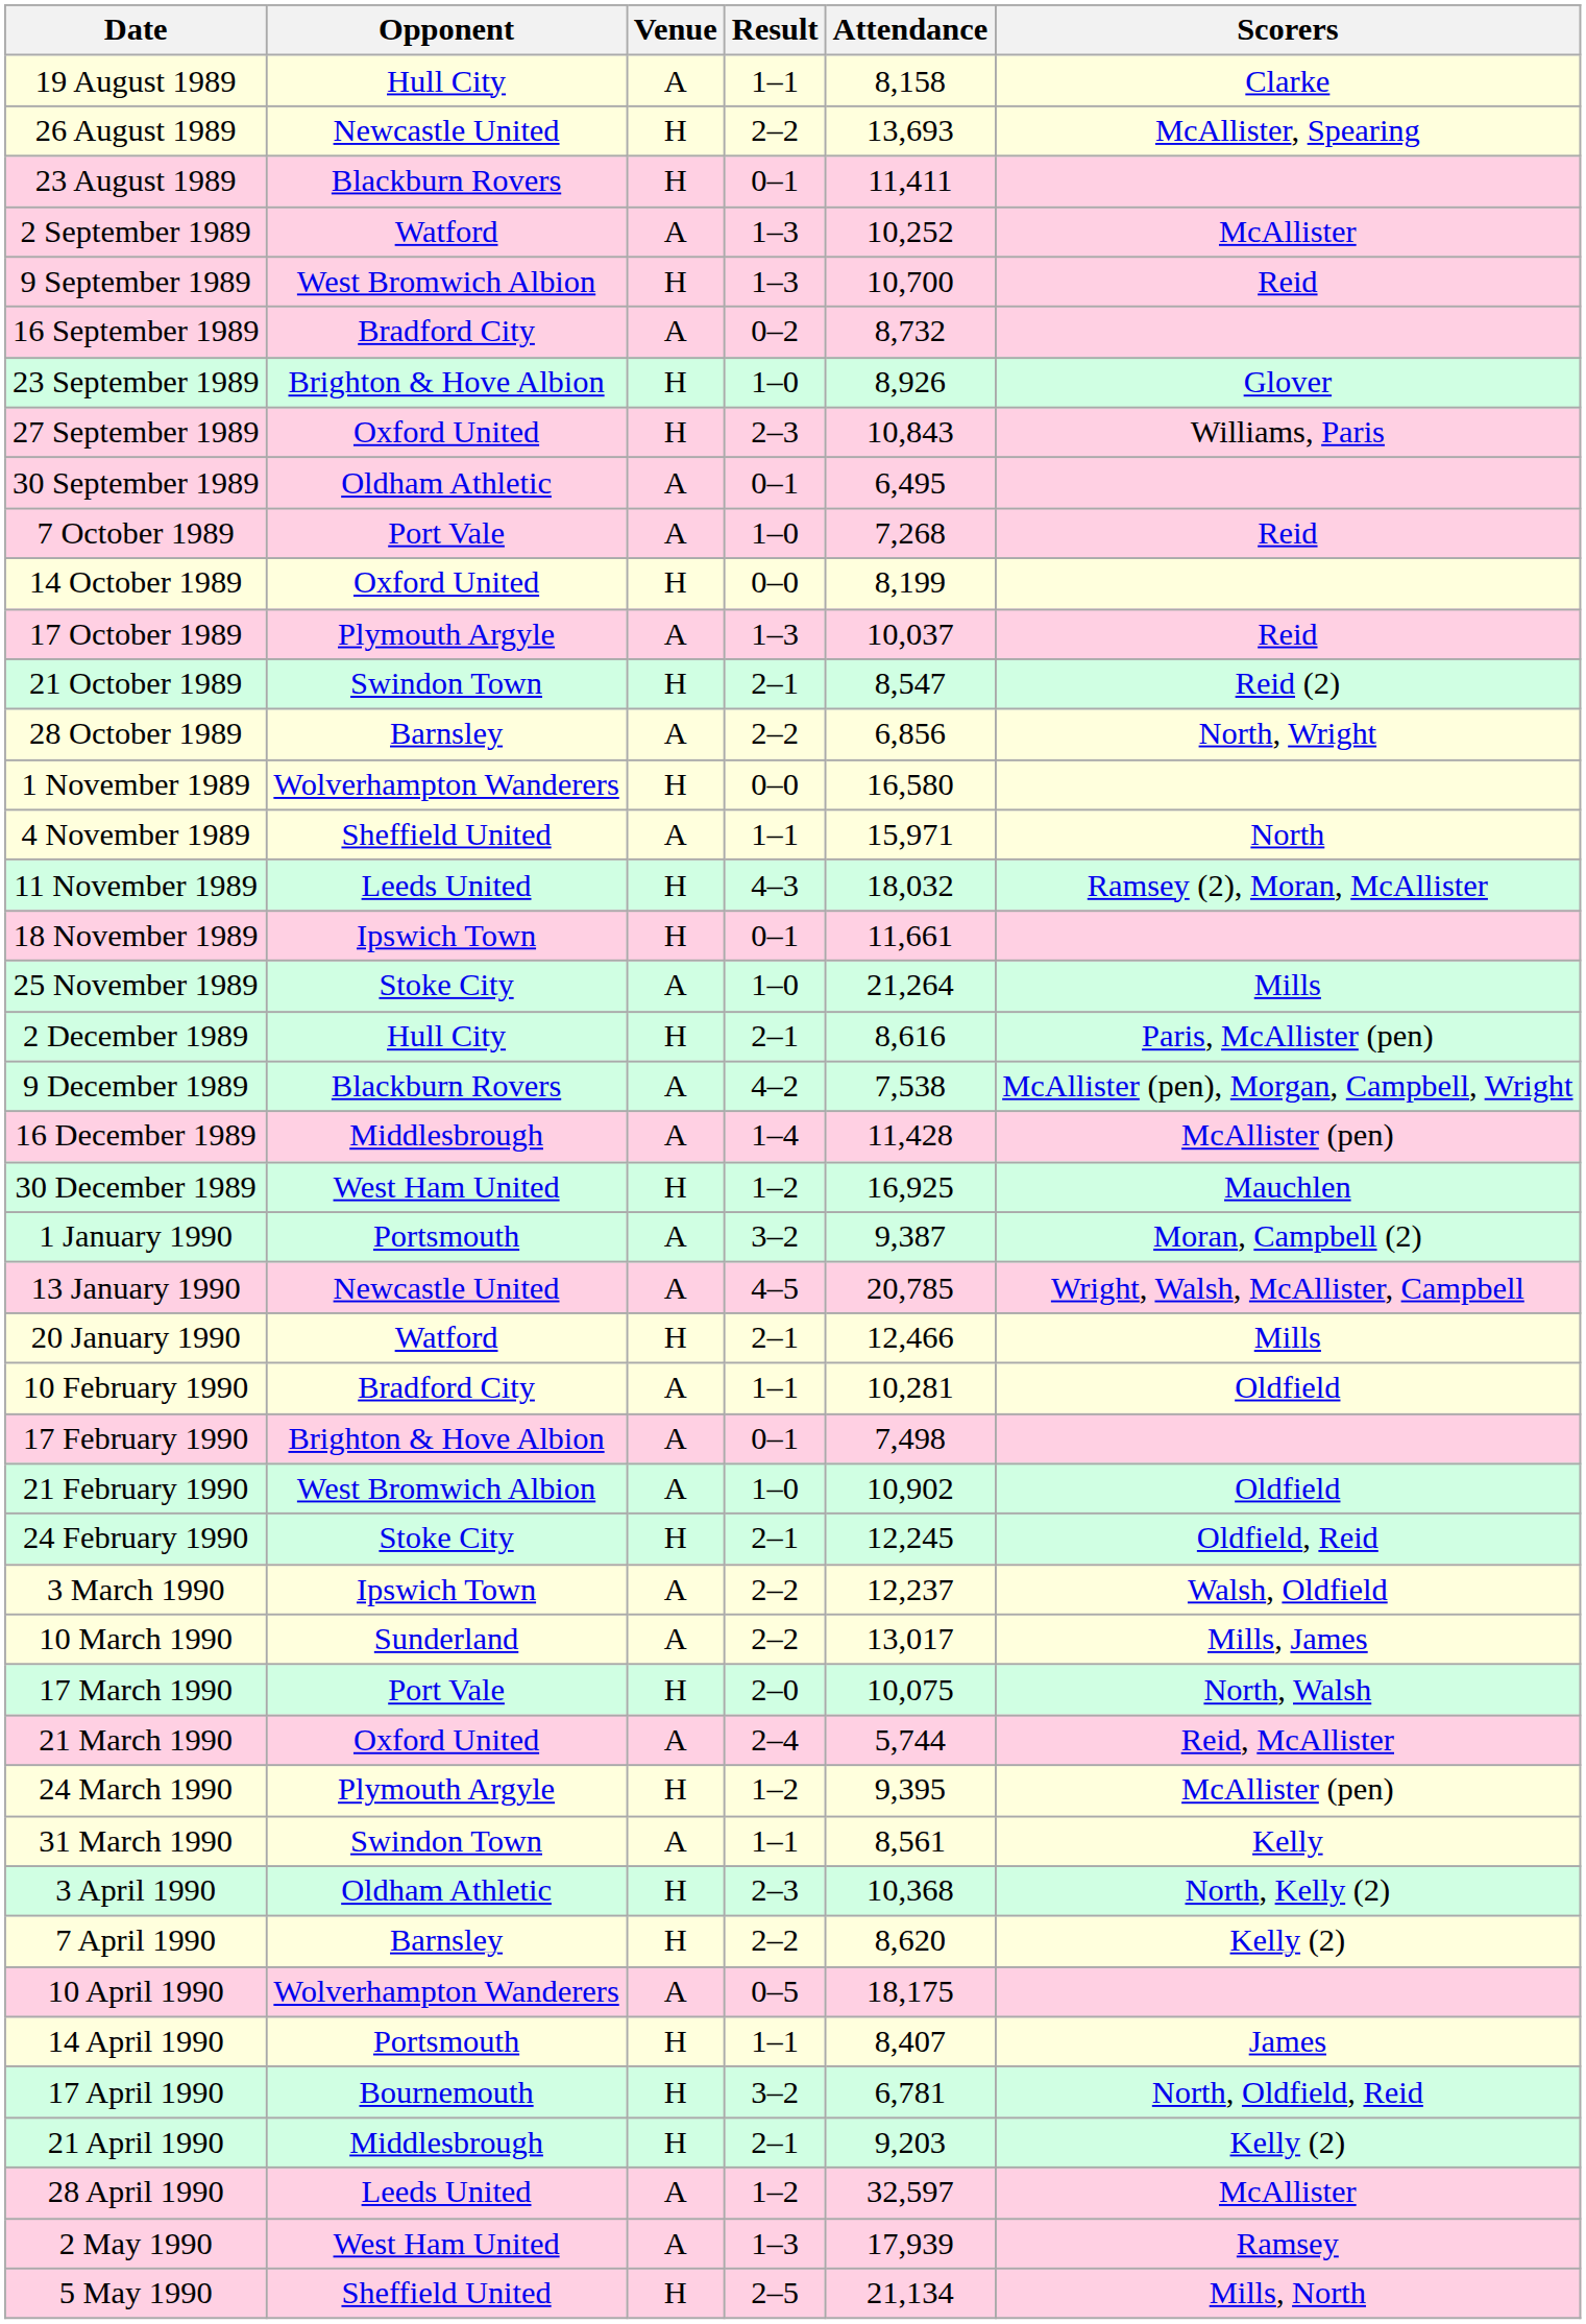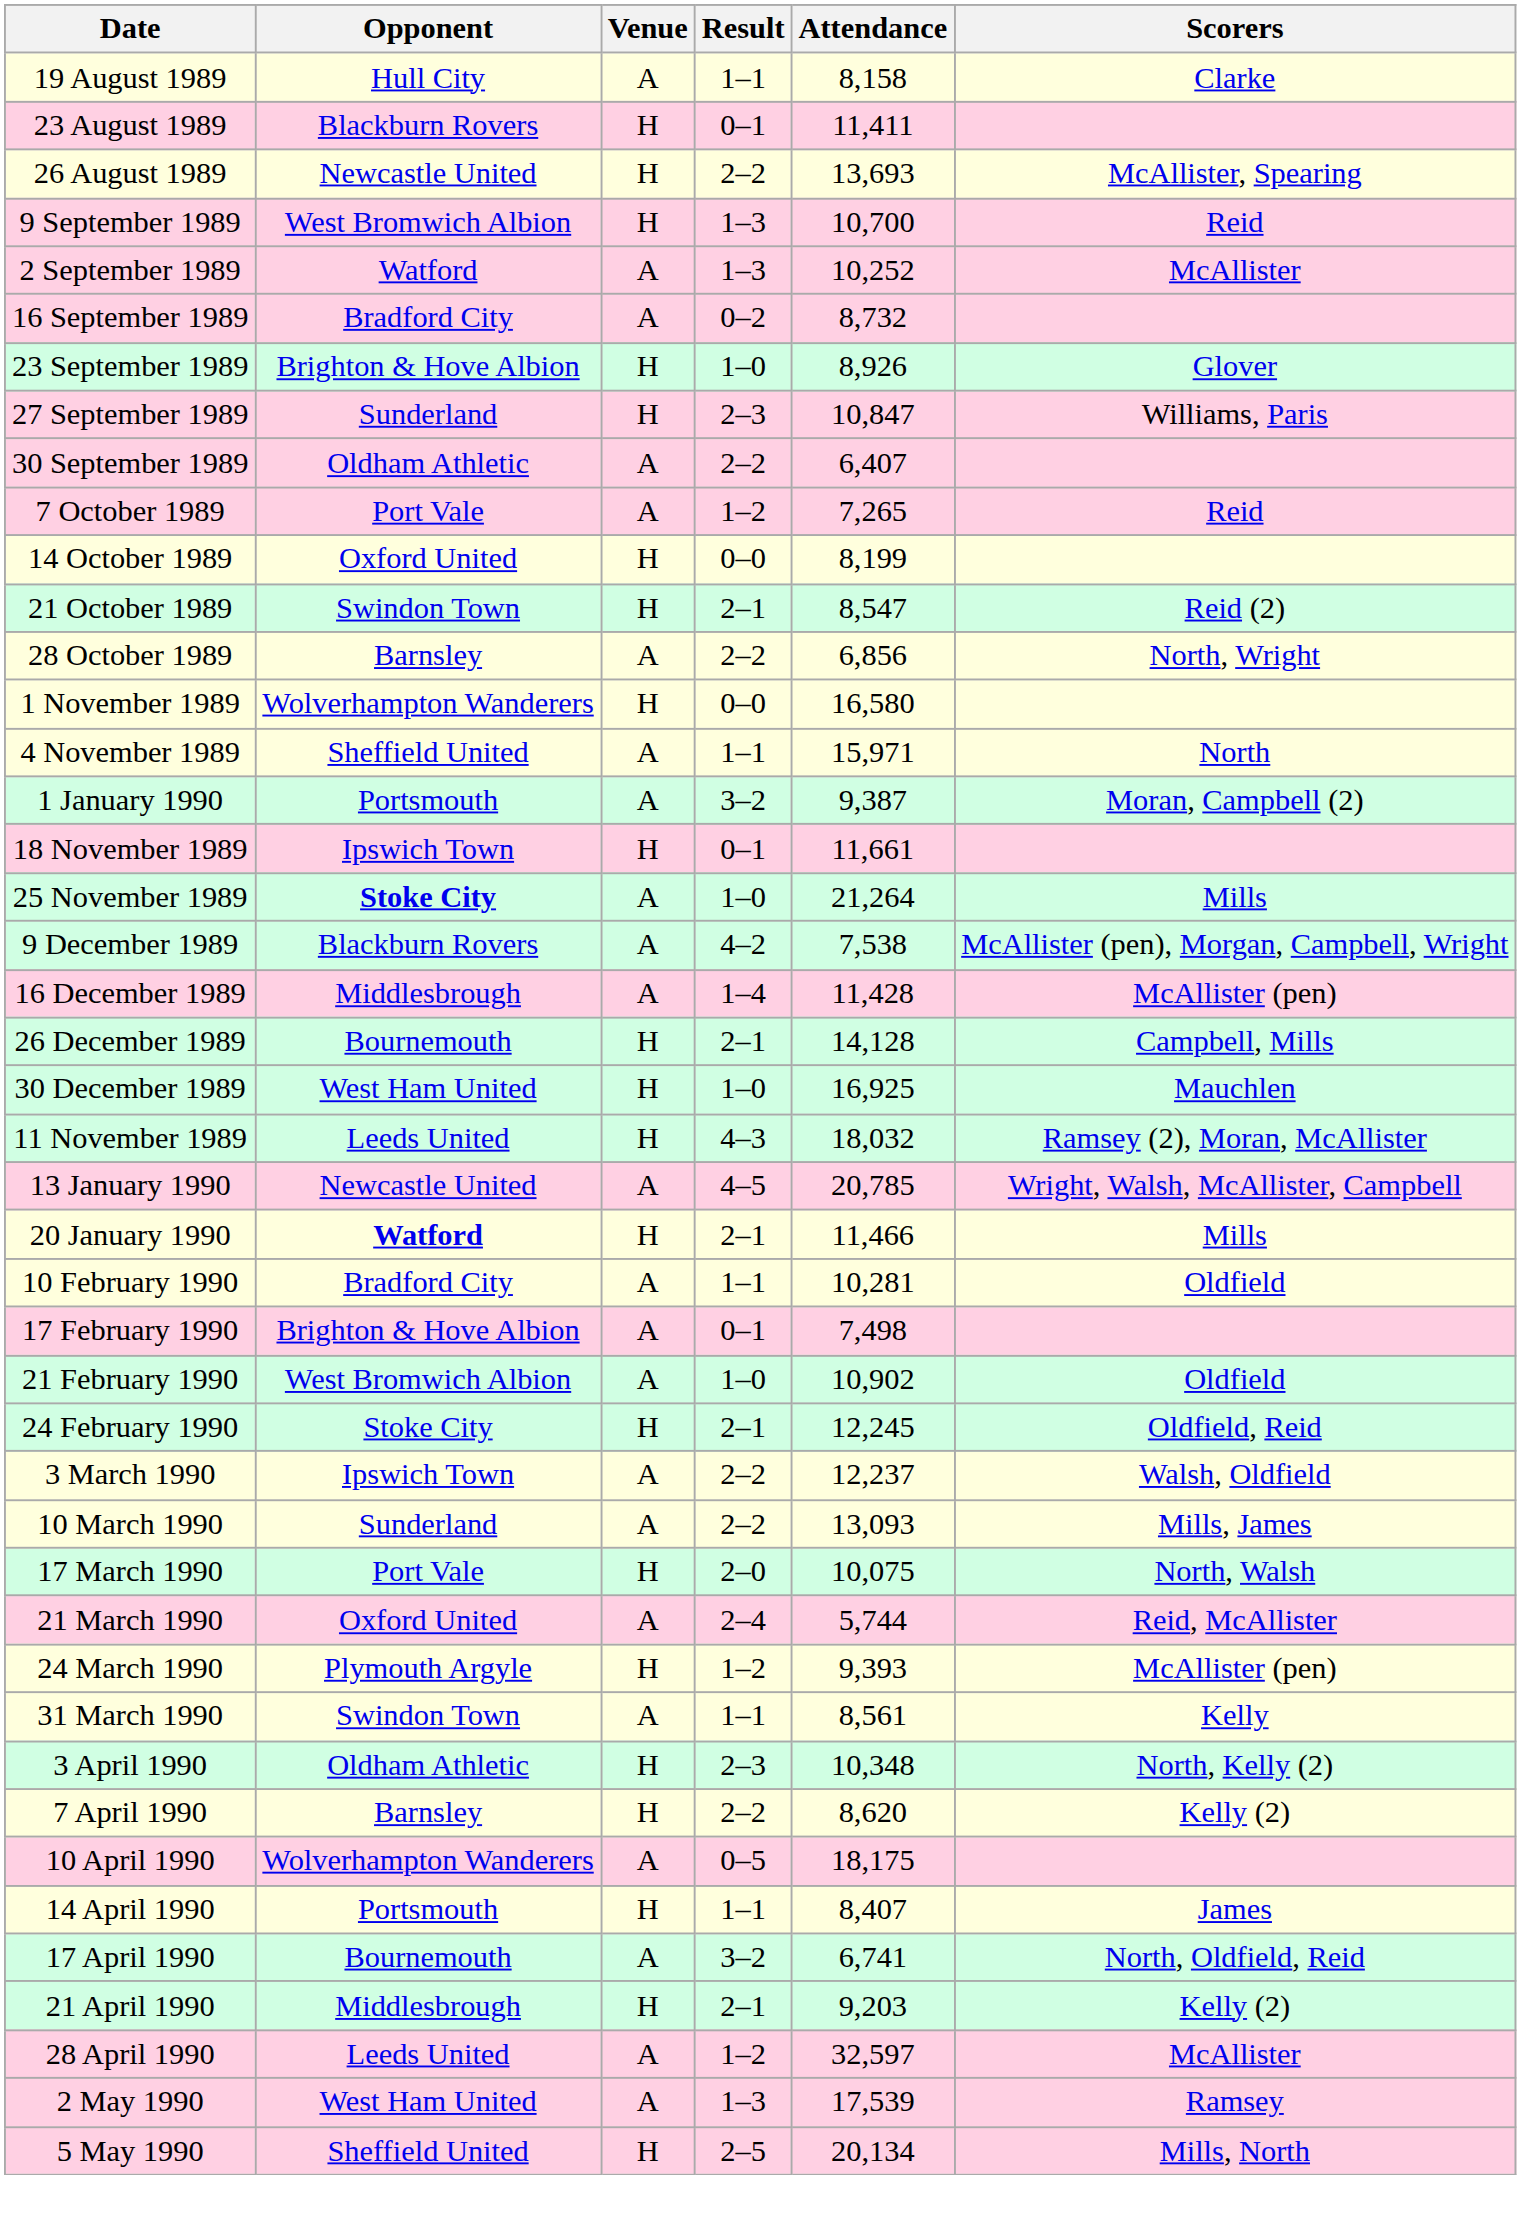rows swapped: 23 August 1989 <-> 26 August 1989
rows swapped: 2 September 1989 <-> 9 September 1989
27 September 1989 | Opponent: Oxford United -> Sunderland
27 September 1989 | Attendance: 10,843 -> 10,847
30 September 1989 | Result: 0–1 -> 2–2
30 September 1989 | Attendance: 6,495 -> 6,407
7 October 1989 | Result: 1–0 -> 1–2
7 October 1989 | Attendance: 7,268 -> 7,265
- row: 17 October 1989 | Plymouth Argyle | A | 1–3 | 10,037 | Reid
rows swapped: 11 November 1989 <-> 1 January 1990
25 November 1989 | Opponent: normal -> bold
- row: 2 December 1989 | Hull City | H | 2–1 | 8,616 | Paris, McAllister (pen)
+ row: 26 December 1989 | Bournemouth | H | 2–1 | 14,128 | Campbell, Mills
30 December 1989 | Result: 1–2 -> 1–0
20 January 1990 | Opponent: normal -> bold
20 January 1990 | Attendance: 12,466 -> 11,466
10 March 1990 | Attendance: 13,017 -> 13,093
24 March 1990 | Attendance: 9,395 -> 9,393
3 April 1990 | Attendance: 10,368 -> 10,348
17 April 1990 | Venue: H -> A
17 April 1990 | Attendance: 6,781 -> 6,741
2 May 1990 | Attendance: 17,939 -> 17,539
5 May 1990 | Attendance: 21,134 -> 20,134
